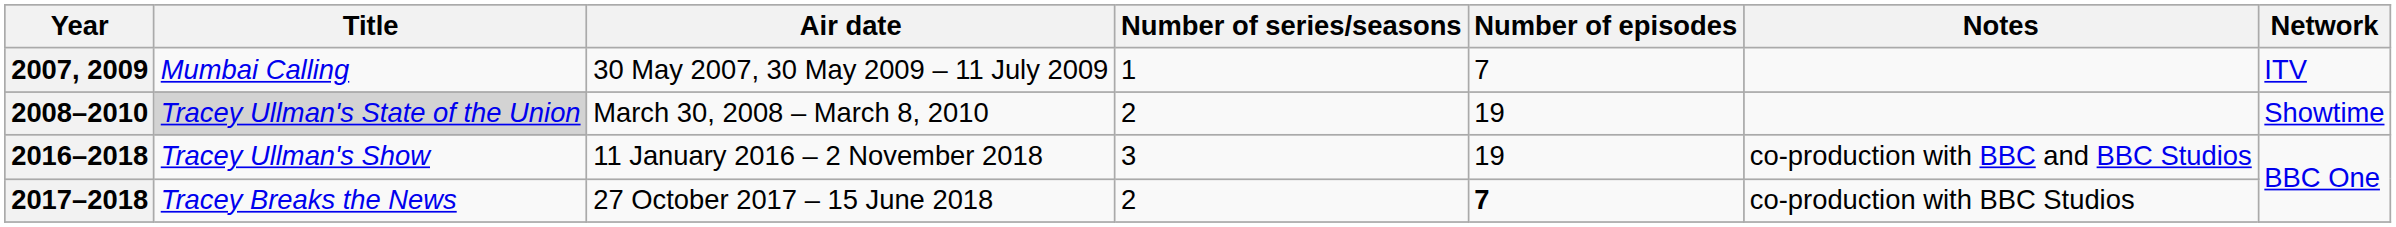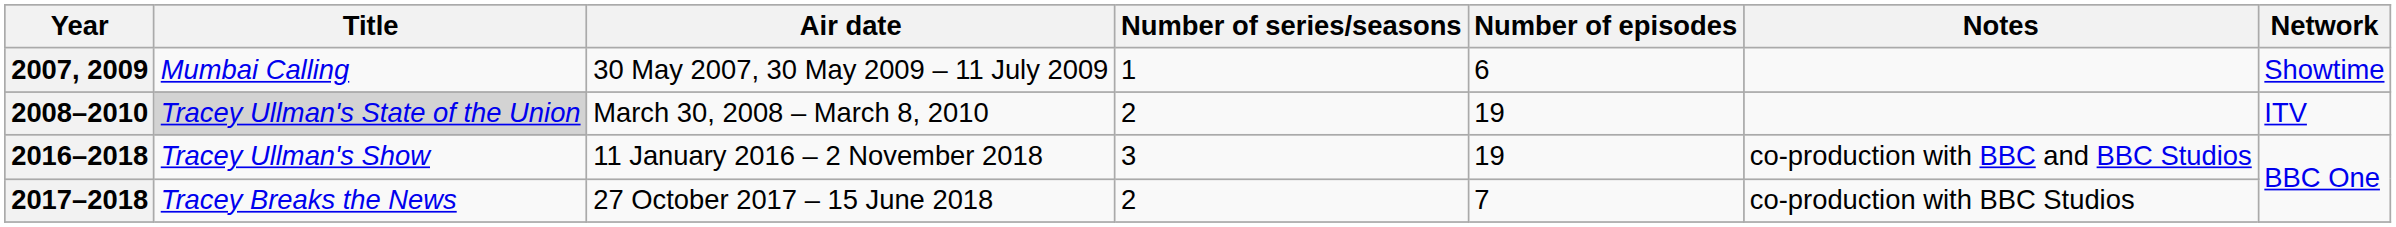2007, 2009 | Number of episodes: 7 -> 6
2007, 2009 | Network: ITV -> Showtime
2008–2010 | Network: Showtime -> ITV
2017–2018 | Number of episodes: bold -> normal
